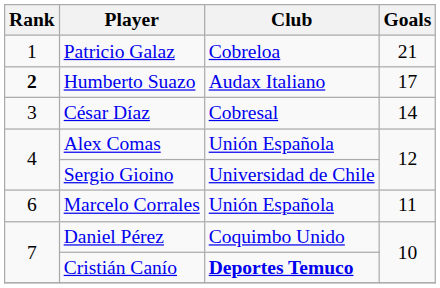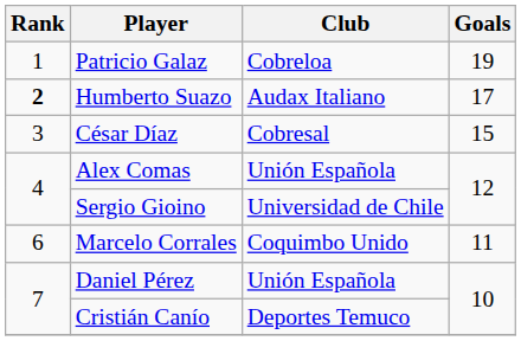Patricio Galaz | Goals: 21 -> 19
César Díaz | Goals: 14 -> 15
Marcelo Corrales | Club: Unión Española -> Coquimbo Unido
Daniel Pérez | Club: Coquimbo Unido -> Unión Española
Cristián Canío | Club: bold -> normal
